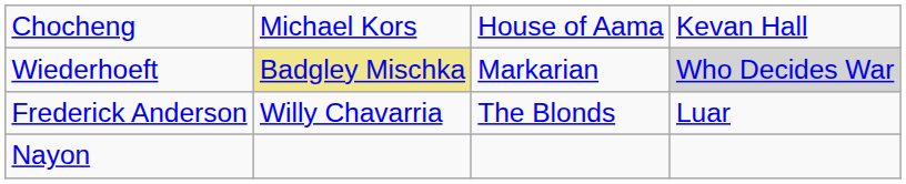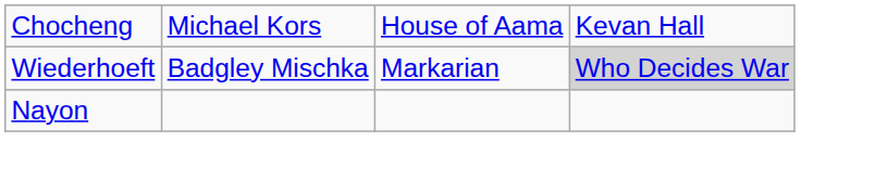Wiederhoeft | column 2: khaki background -> no background
- row: Frederick Anderson | Willy Chavarria | The Blonds | Luar
